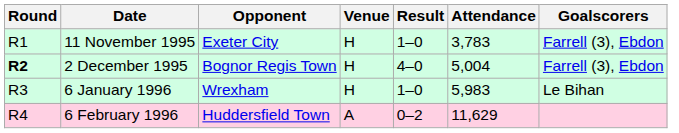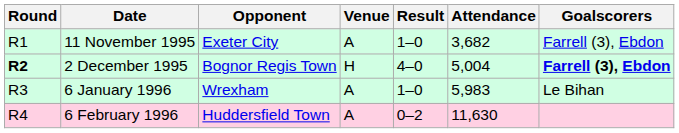11 November 1995 | Venue: H -> A
11 November 1995 | Attendance: 3,783 -> 3,682
2 December 1995 | Goalscorers: normal -> bold
6 January 1996 | Venue: H -> A
6 February 1996 | Attendance: 11,629 -> 11,630
